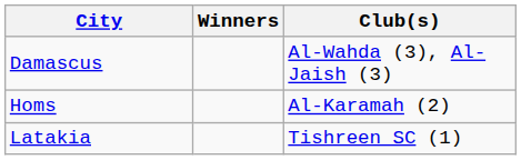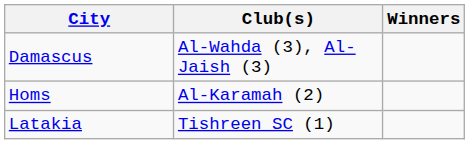columns swapped: Winners <-> Club(s)
